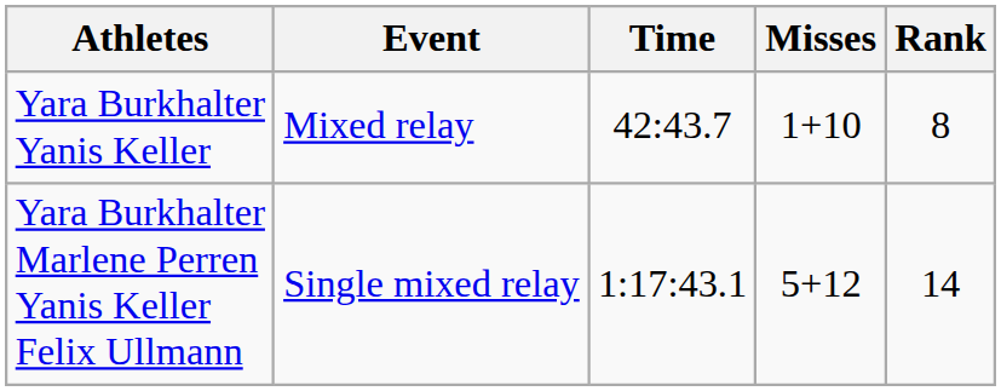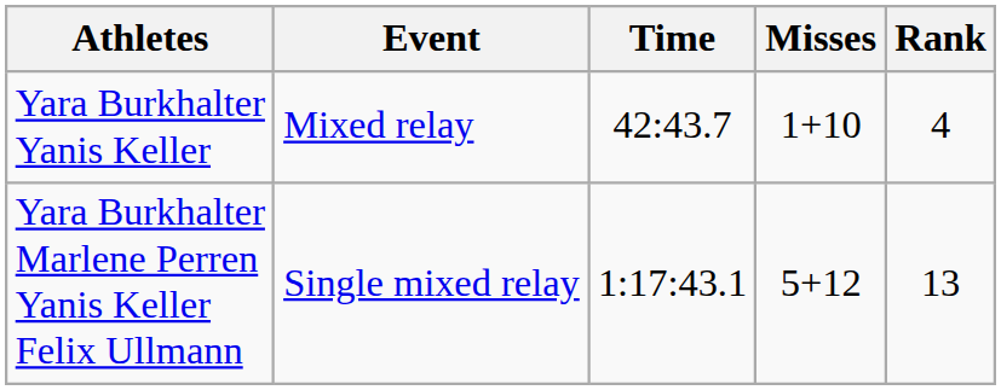Yara Burkhalter Yanis Keller | Rank: 8 -> 4
Yara Burkhalter Marlene Perren Yanis Keller Felix Ullmann | Rank: 14 -> 13
